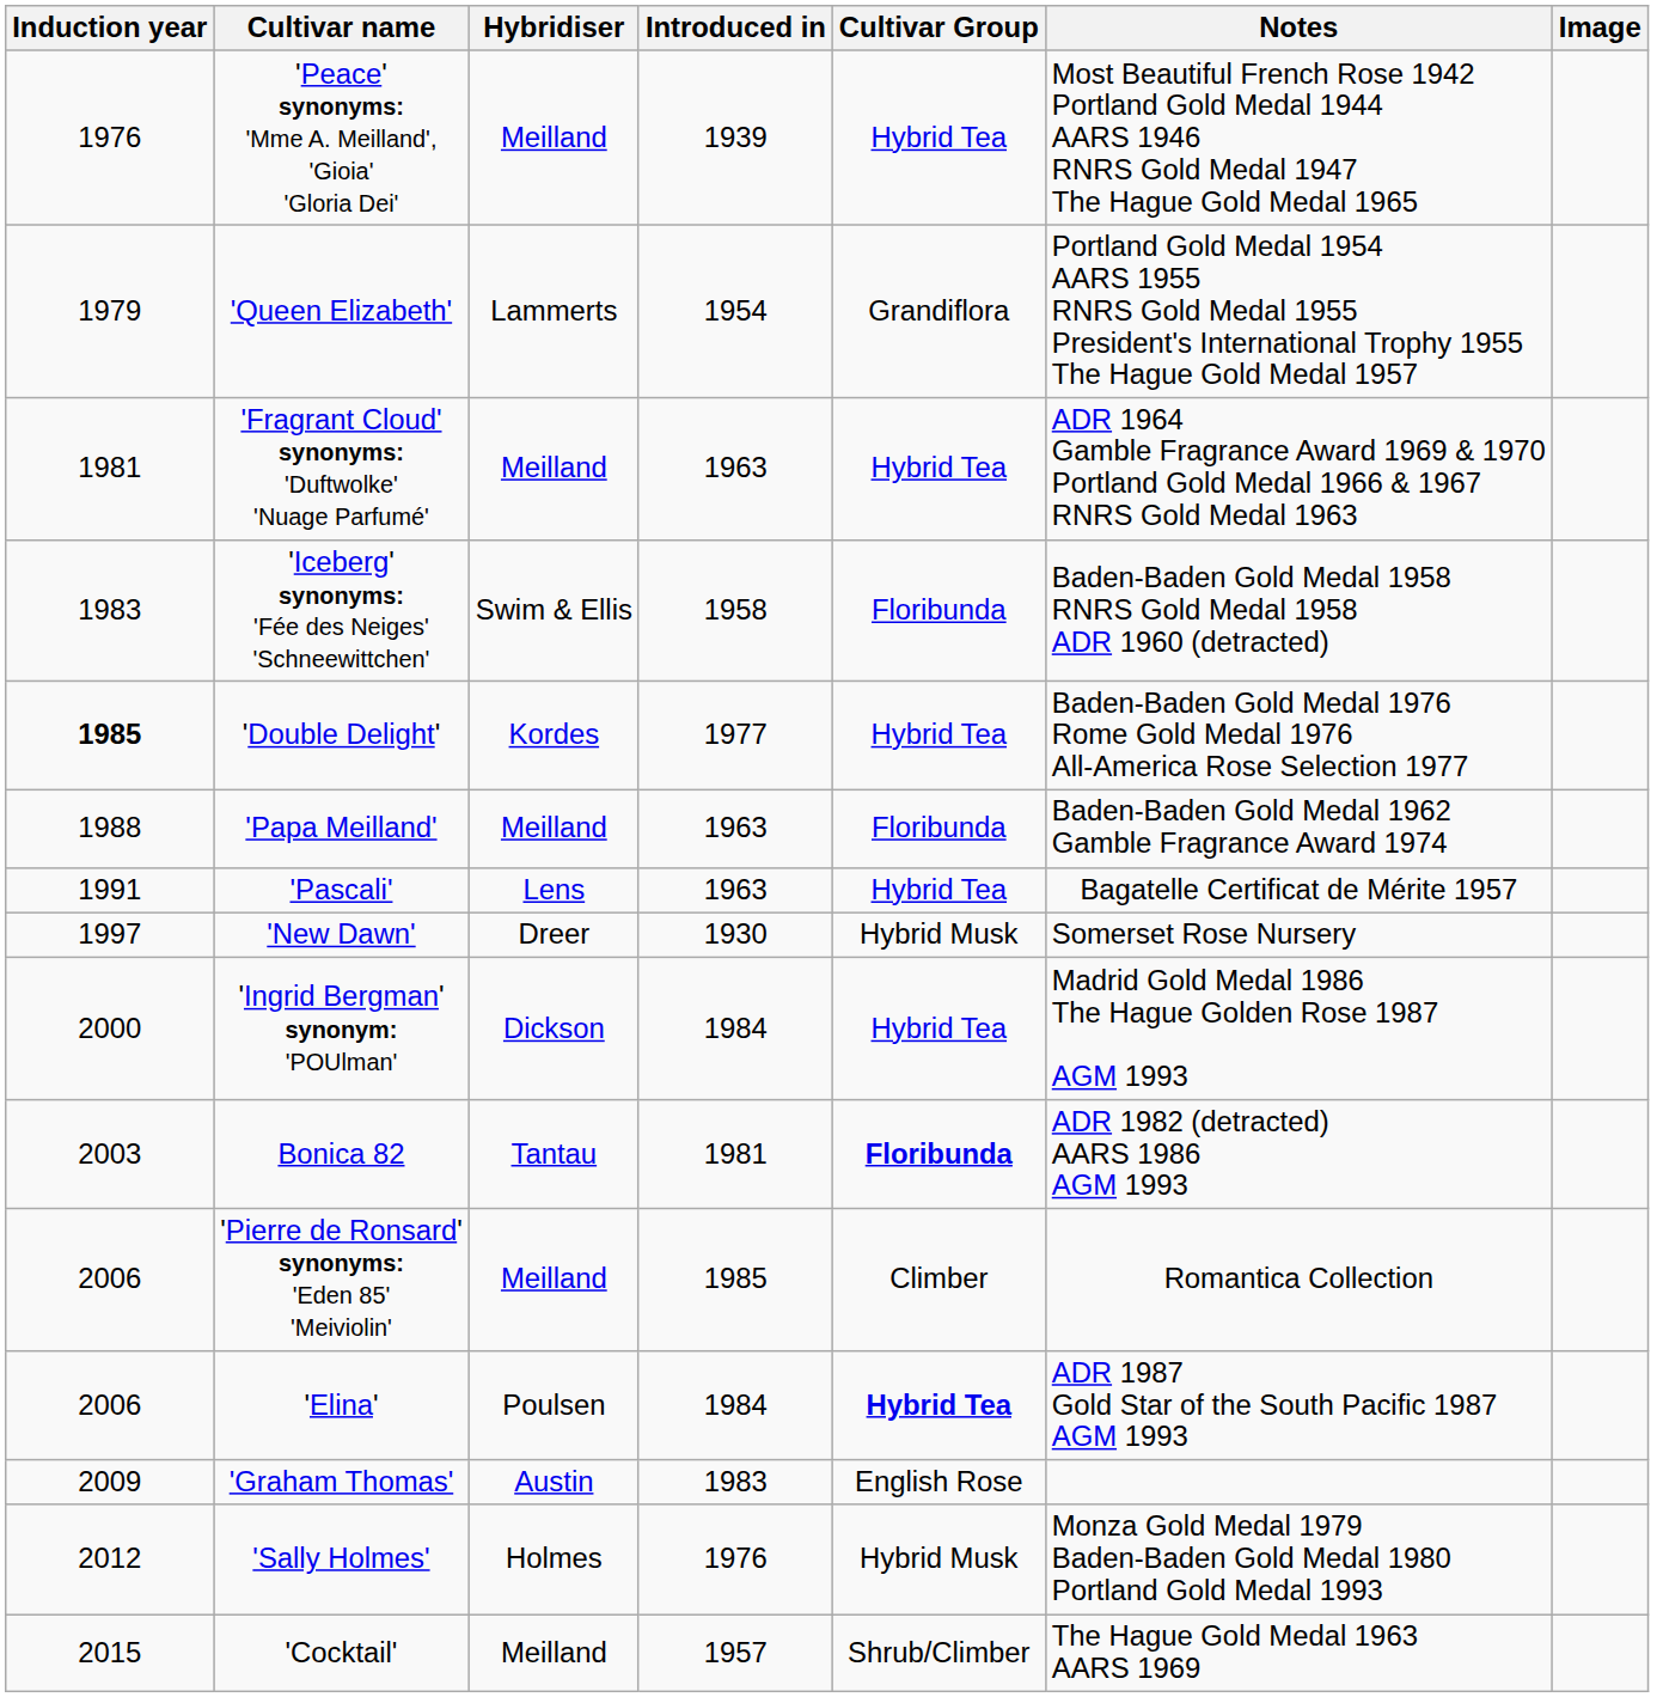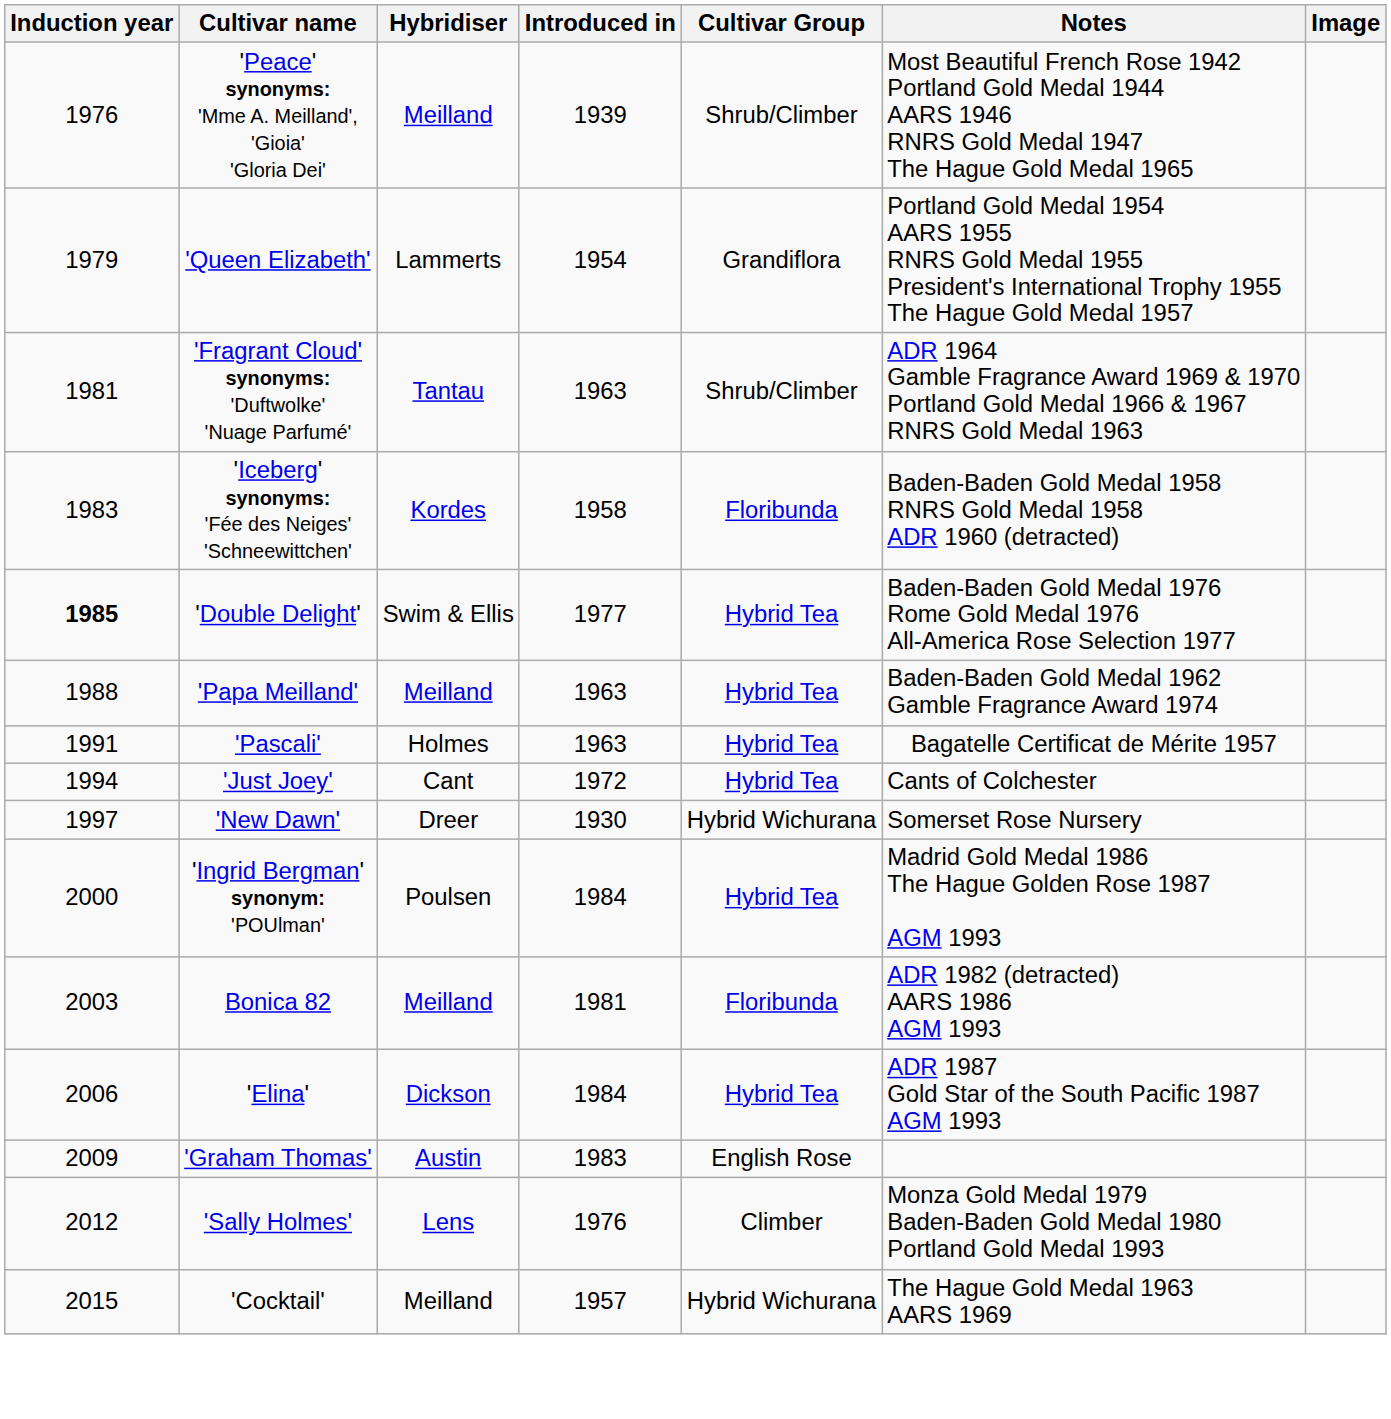'Peace' synonyms: 'Mme A. Meilland', 'Gioia' 'Gloria Dei' | Cultivar Group: Hybrid Tea -> Shrub/Climber
'Fragrant Cloud' synonyms: 'Duftwolke' 'Nuage Parfumé' | Hybridiser: Meilland -> Tantau
'Fragrant Cloud' synonyms: 'Duftwolke' 'Nuage Parfumé' | Cultivar Group: Hybrid Tea -> Shrub/Climber
'Iceberg' synonyms: 'Fée des Neiges' 'Schneewittchen' | Hybridiser: Swim & Ellis -> Kordes
'Double Delight' | Hybridiser: Kordes -> Swim & Ellis
'Papa Meilland' | Cultivar Group: Floribunda -> Hybrid Tea
'Pascali' | Hybridiser: Lens -> Holmes
+ row: 1994 | 'Just Joey' | Cant | 1972 | Hybrid Tea | Cants of Colchester
'New Dawn' | Cultivar Group: Hybrid Musk -> Hybrid Wichurana
'Ingrid Bergman' synonym: 'POUlman' | Hybridiser: Dickson -> Poulsen
Bonica 82 | Hybridiser: Tantau -> Meilland
Bonica 82 | Cultivar Group: bold -> normal
- row: 2006 | 'Pierre de Ronsard' synonyms: 'Eden 85' 'Meiviolin' | Meilland | 1985 | Climber | Romantica Collection
'Elina' | Hybridiser: Poulsen -> Dickson
'Elina' | Cultivar Group: bold -> normal
'Sally Holmes' | Hybridiser: Holmes -> Lens
'Sally Holmes' | Cultivar Group: Hybrid Musk -> Climber
'Cocktail' | Cultivar Group: Shrub/Climber -> Hybrid Wichurana
